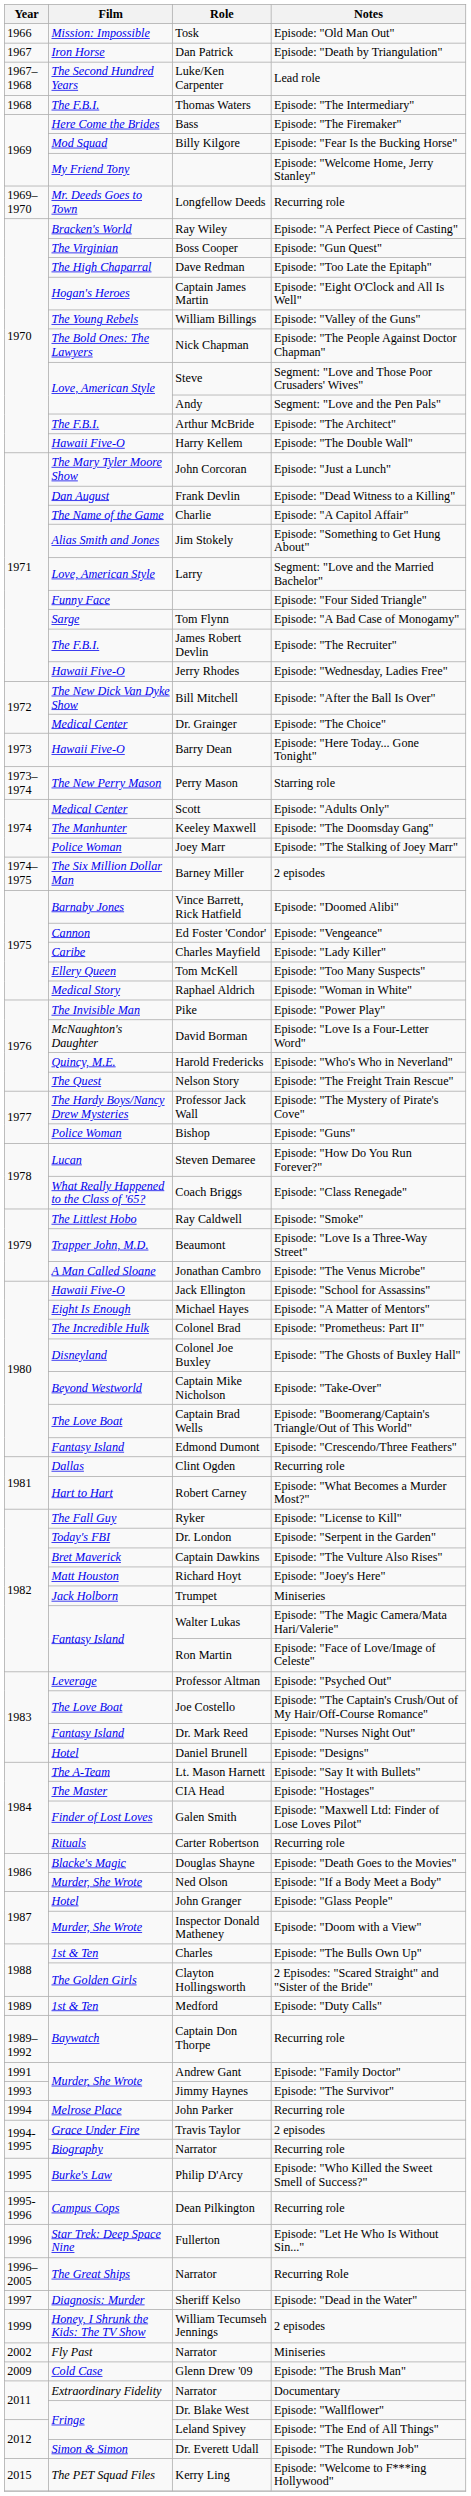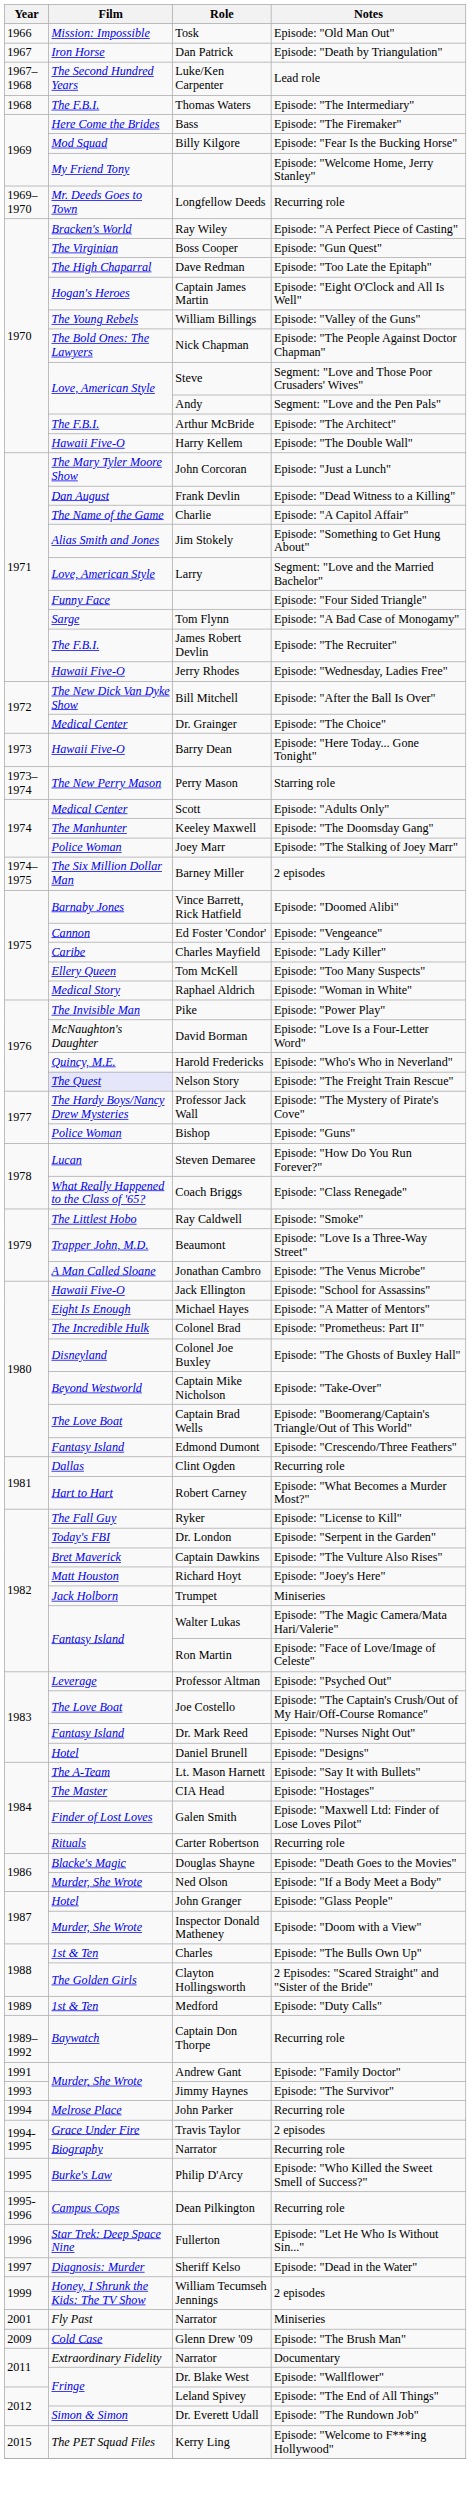Nelson Story | Film: no background -> lavender background
- row: 1996–2005 | The Great Ships | Narrator | Recurring Role
Narrator / Miniseries | Year: 2002 -> 2001
